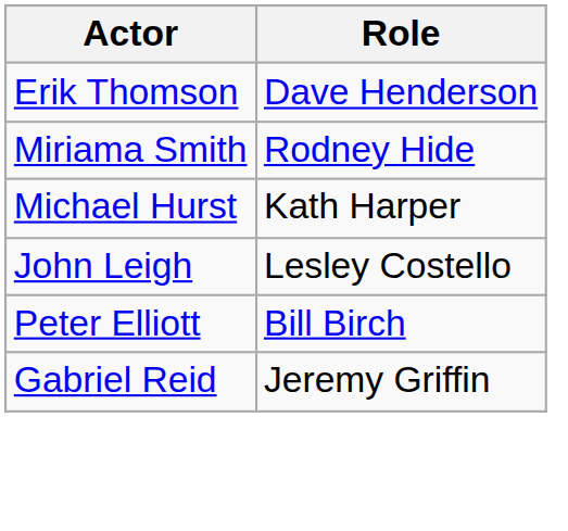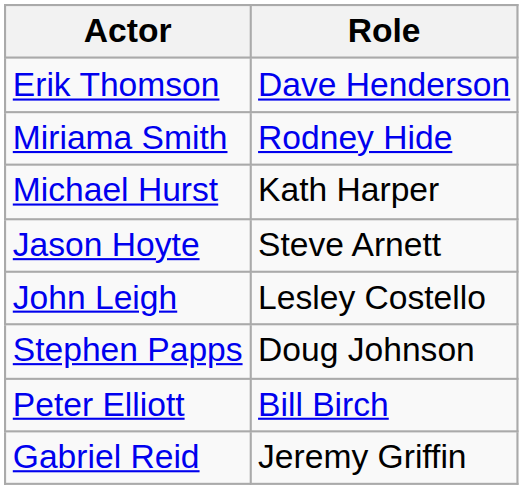+ row: Jason Hoyte | Steve Arnett
+ row: Stephen Papps | Doug Johnson
